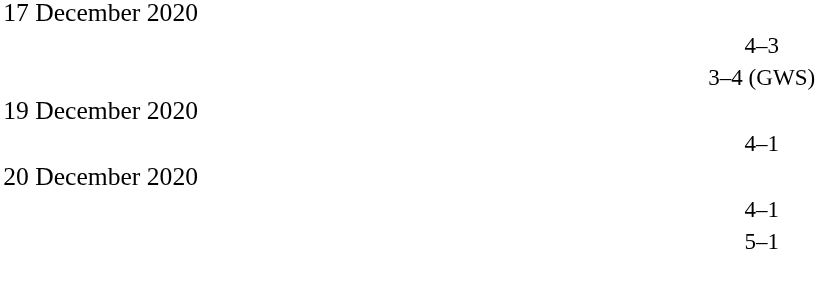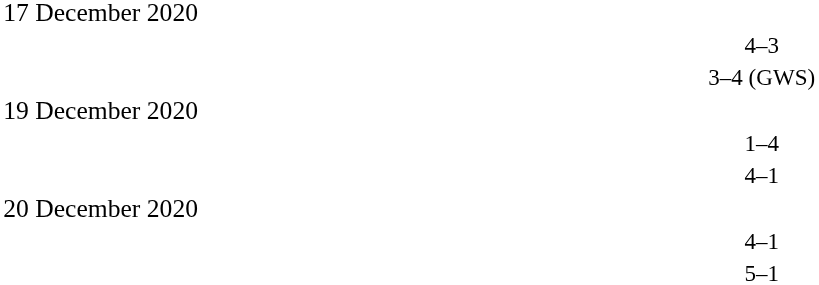+ row: 1–4
